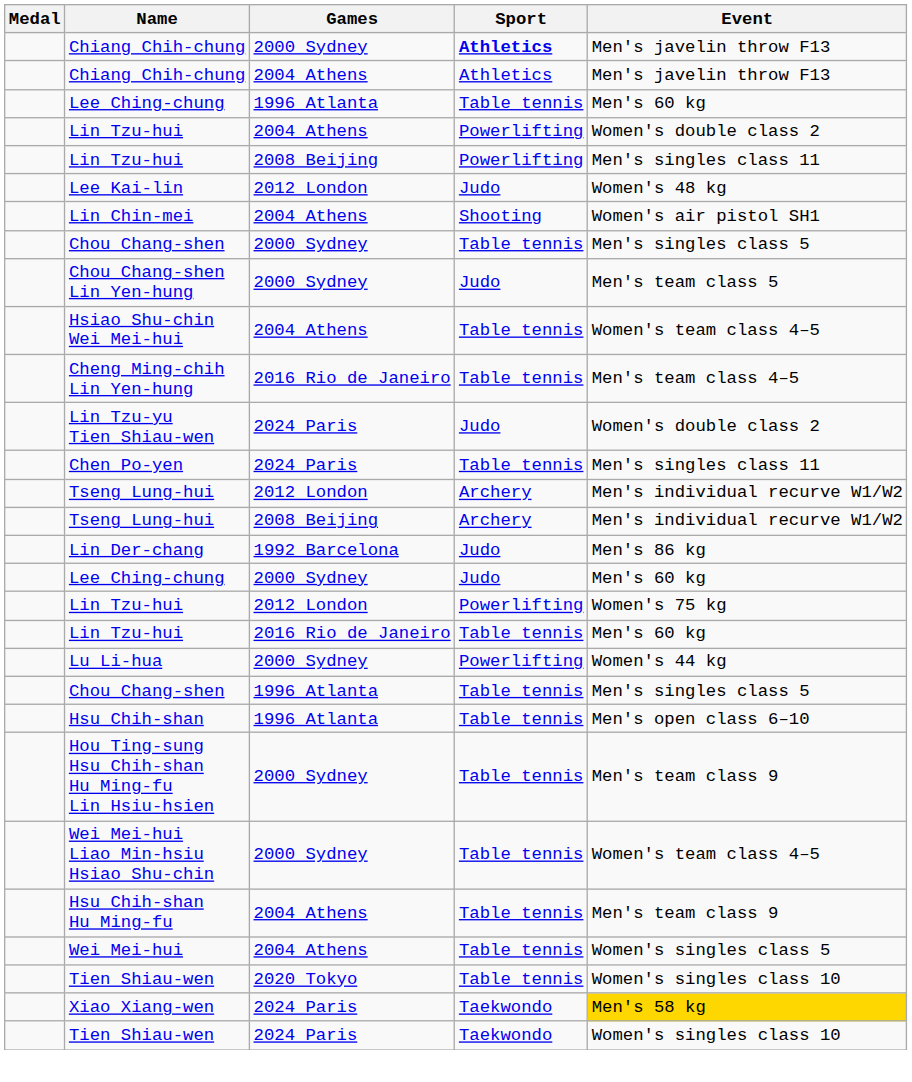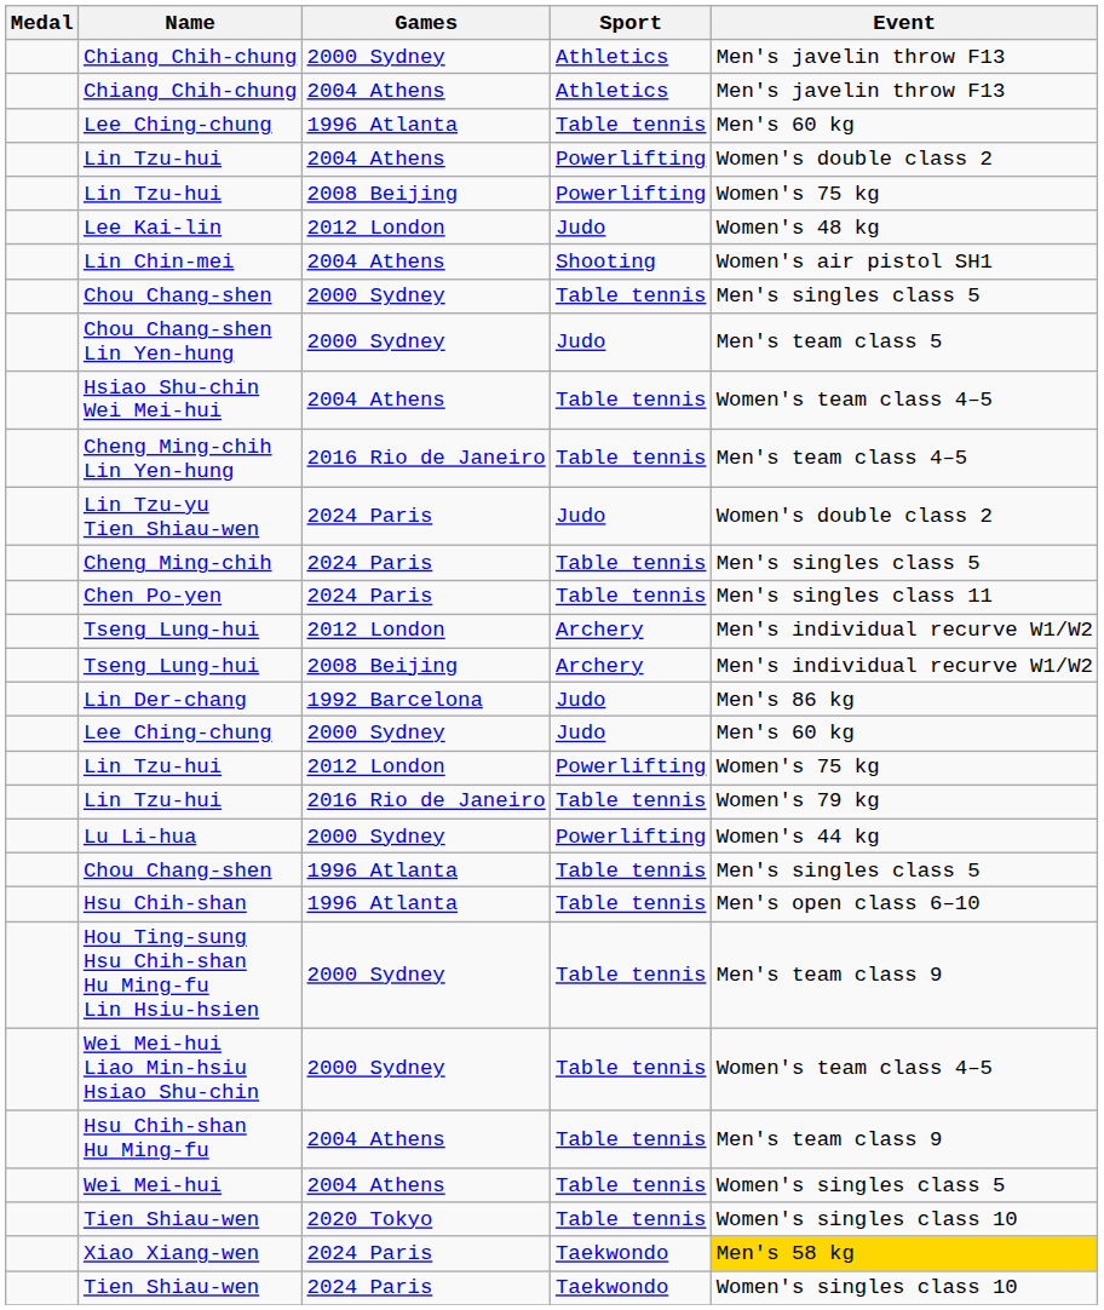Chiang Chih-chung / 2000 Sydney | Sport: bold -> normal
Lin Tzu-hui / 2008 Beijing | Event: Men's singles class 11 -> Women's 75 kg
+ row: Cheng Ming-chih | 2024 Paris | Table tennis | Men's singles class 5
Lin Tzu-hui / 2016 Rio de Janeiro | Event: Men's 60 kg -> Women's 79 kg
